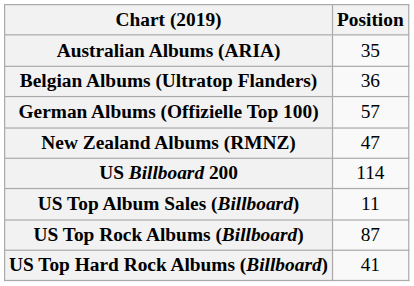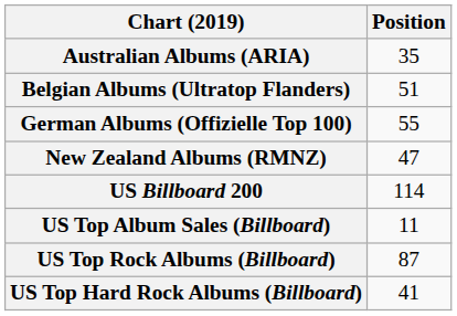Belgian Albums (Ultratop Flanders) | Position: 36 -> 51
German Albums (Offizielle Top 100) | Position: 57 -> 55
